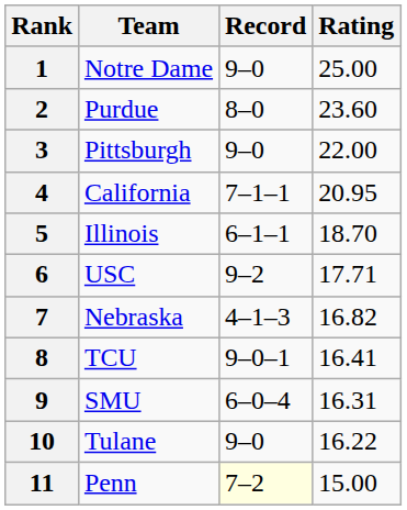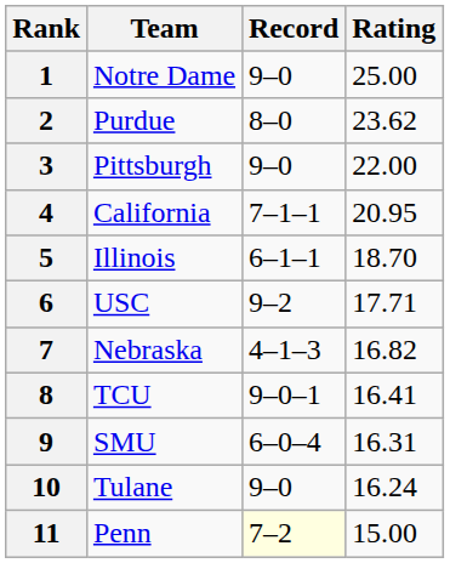2 | Rating: 23.60 -> 23.62
10 | Rating: 16.22 -> 16.24
